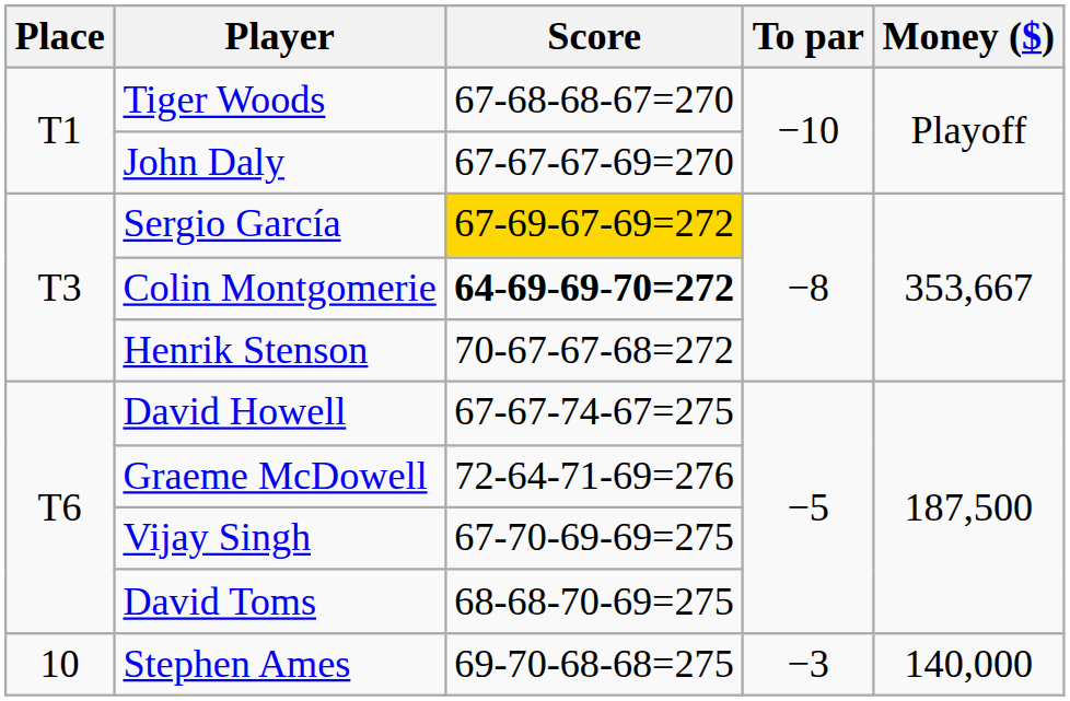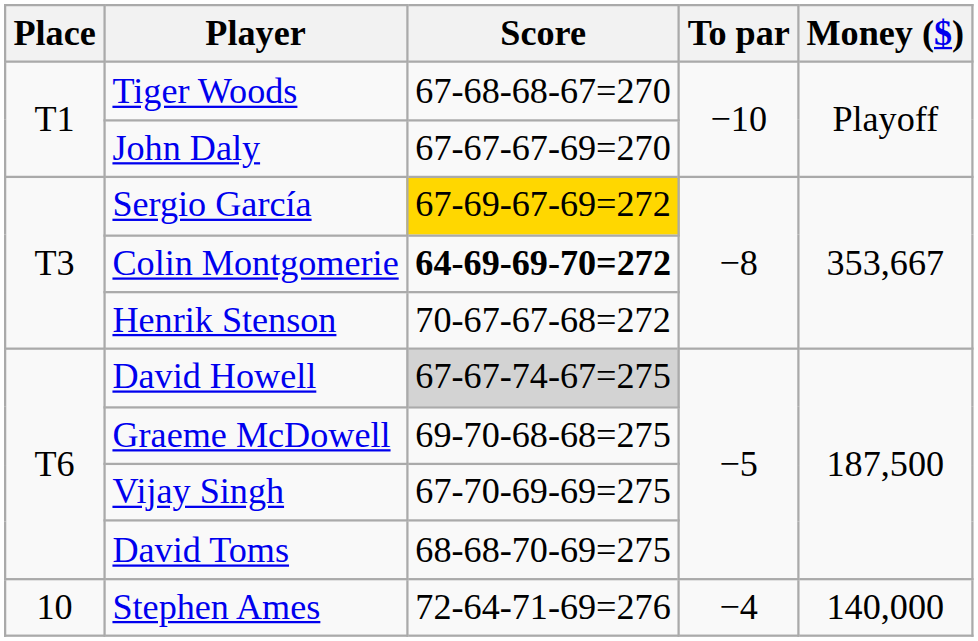David Howell | Score: no background -> lightgrey background
Graeme McDowell | Score: 72-64-71-69=276 -> 69-70-68-68=275
Stephen Ames | Score: 69-70-68-68=275 -> 72-64-71-69=276
Stephen Ames | To par: −3 -> −4
